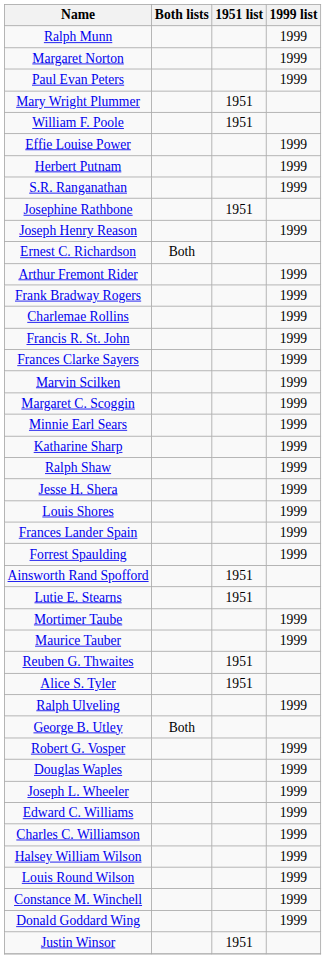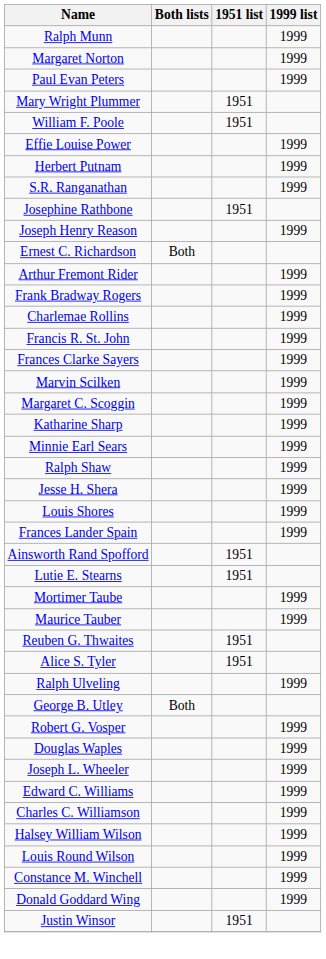rows swapped: Minnie Earl Sears <-> Katharine Sharp
- row: Forrest Spaulding | 1999
